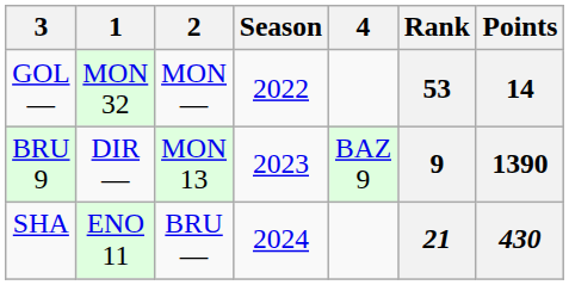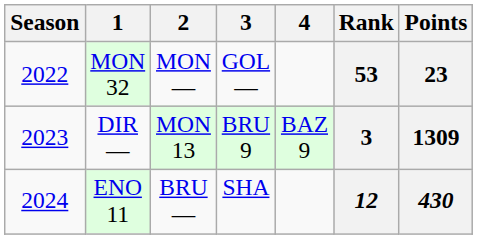columns swapped: Season <-> 3
MON 32 | Points: 14 -> 23
DIR — | Rank: 9 -> 3
DIR — | Points: 1390 -> 1309
ENO 11 | Rank: 21 -> 12
